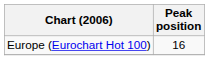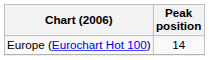Europe (Eurochart Hot 100) | Peak position: 16 -> 14
